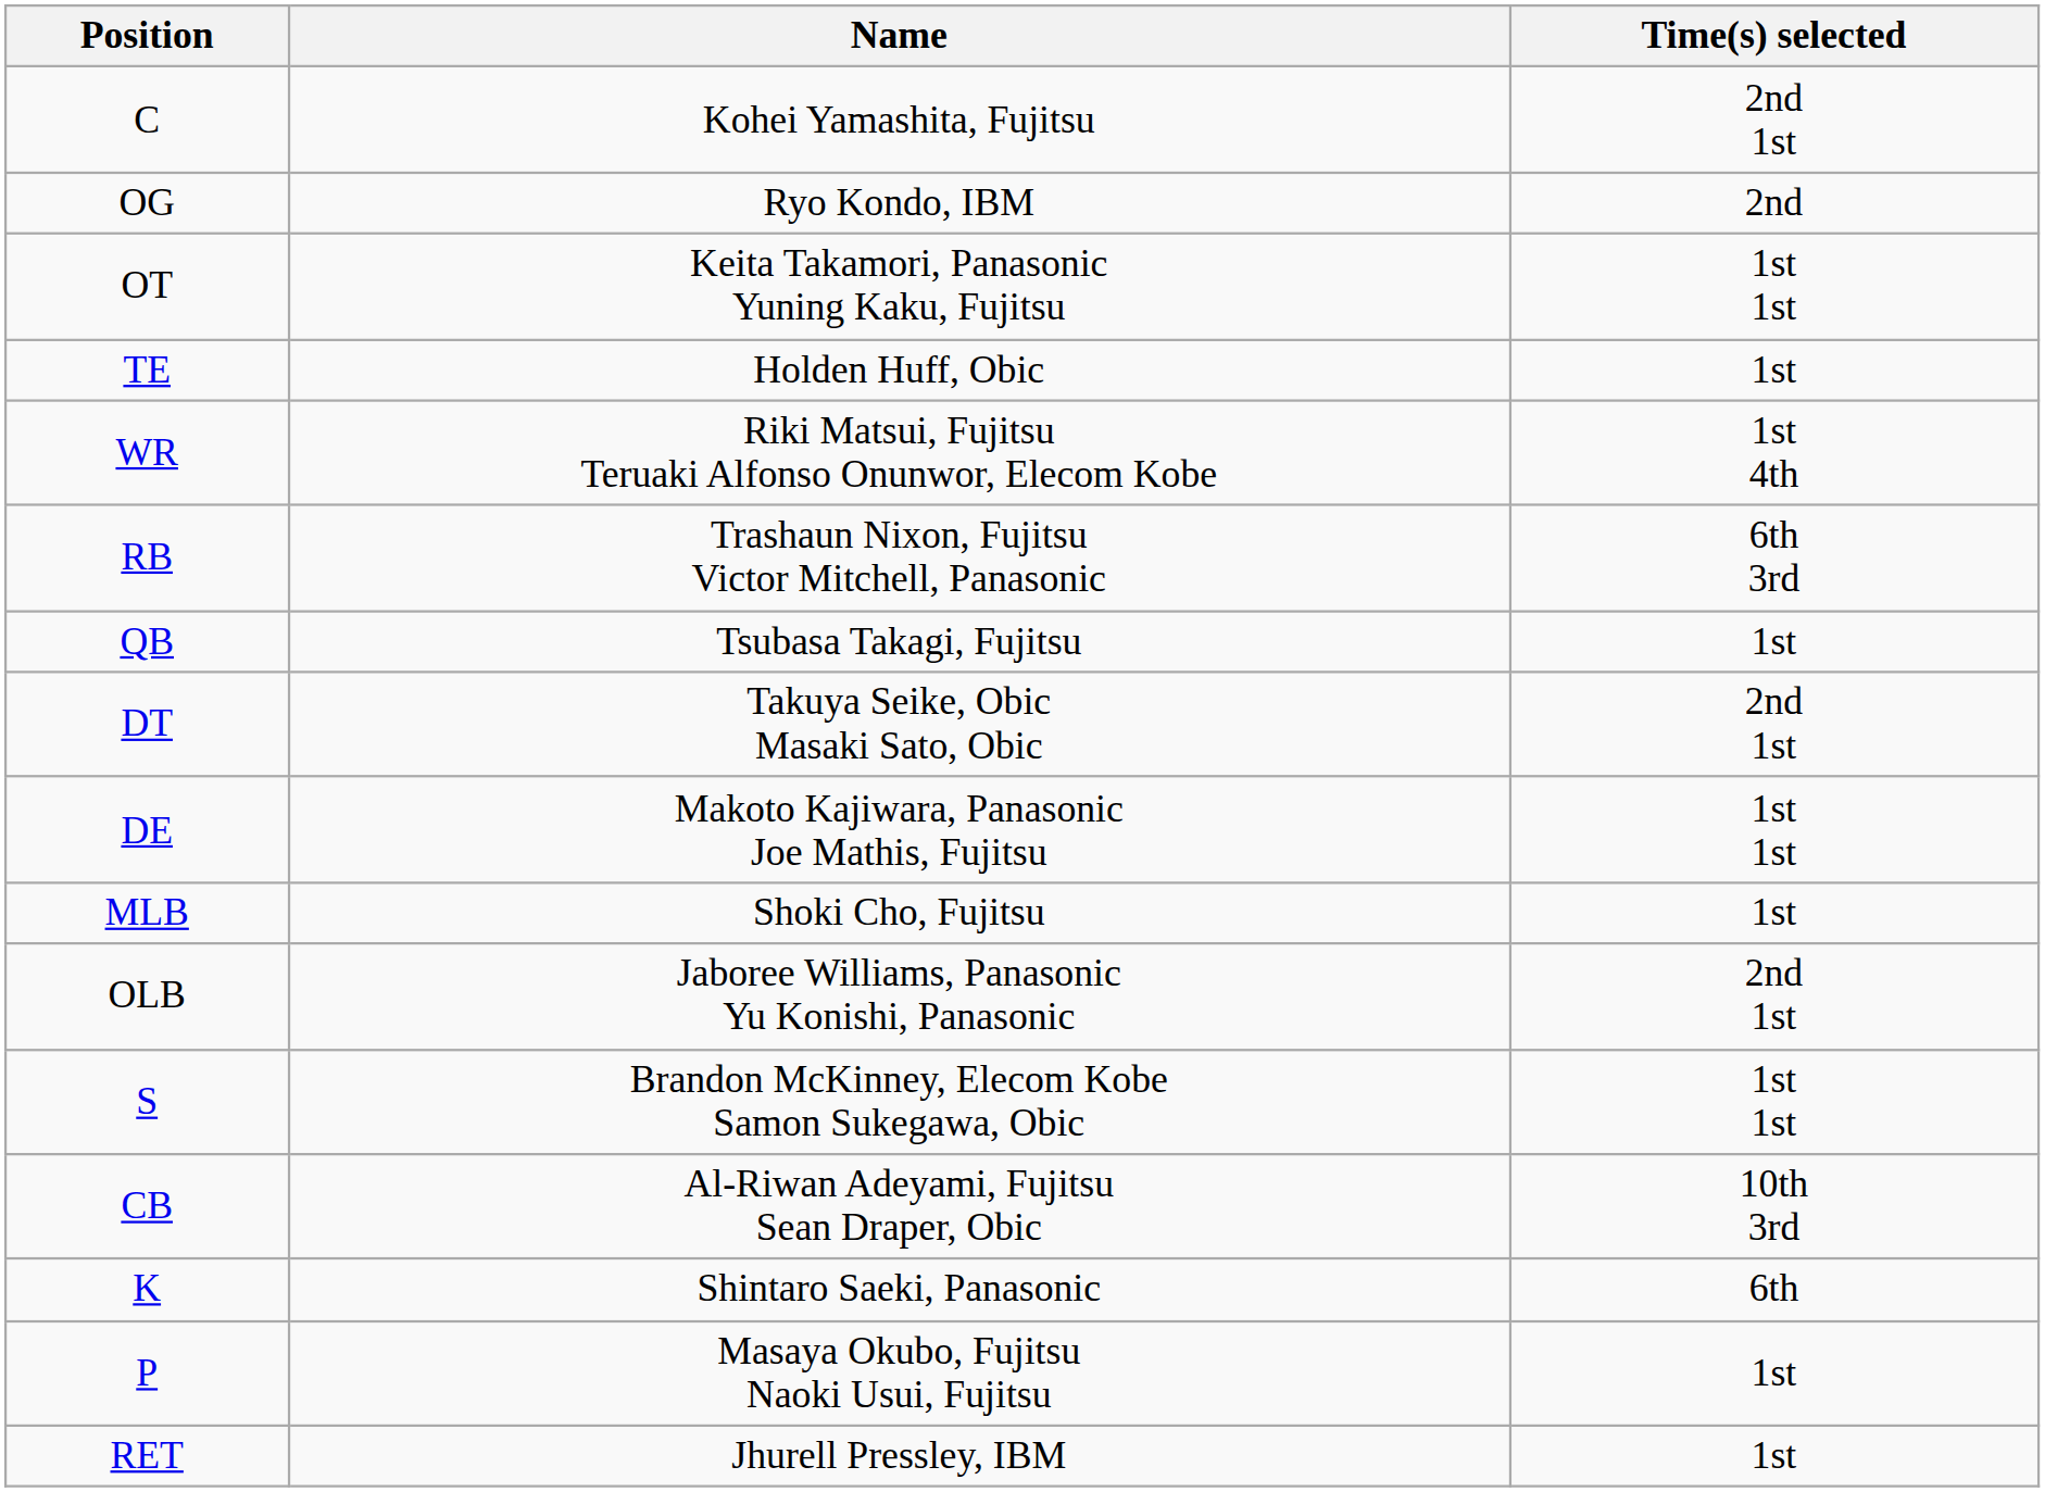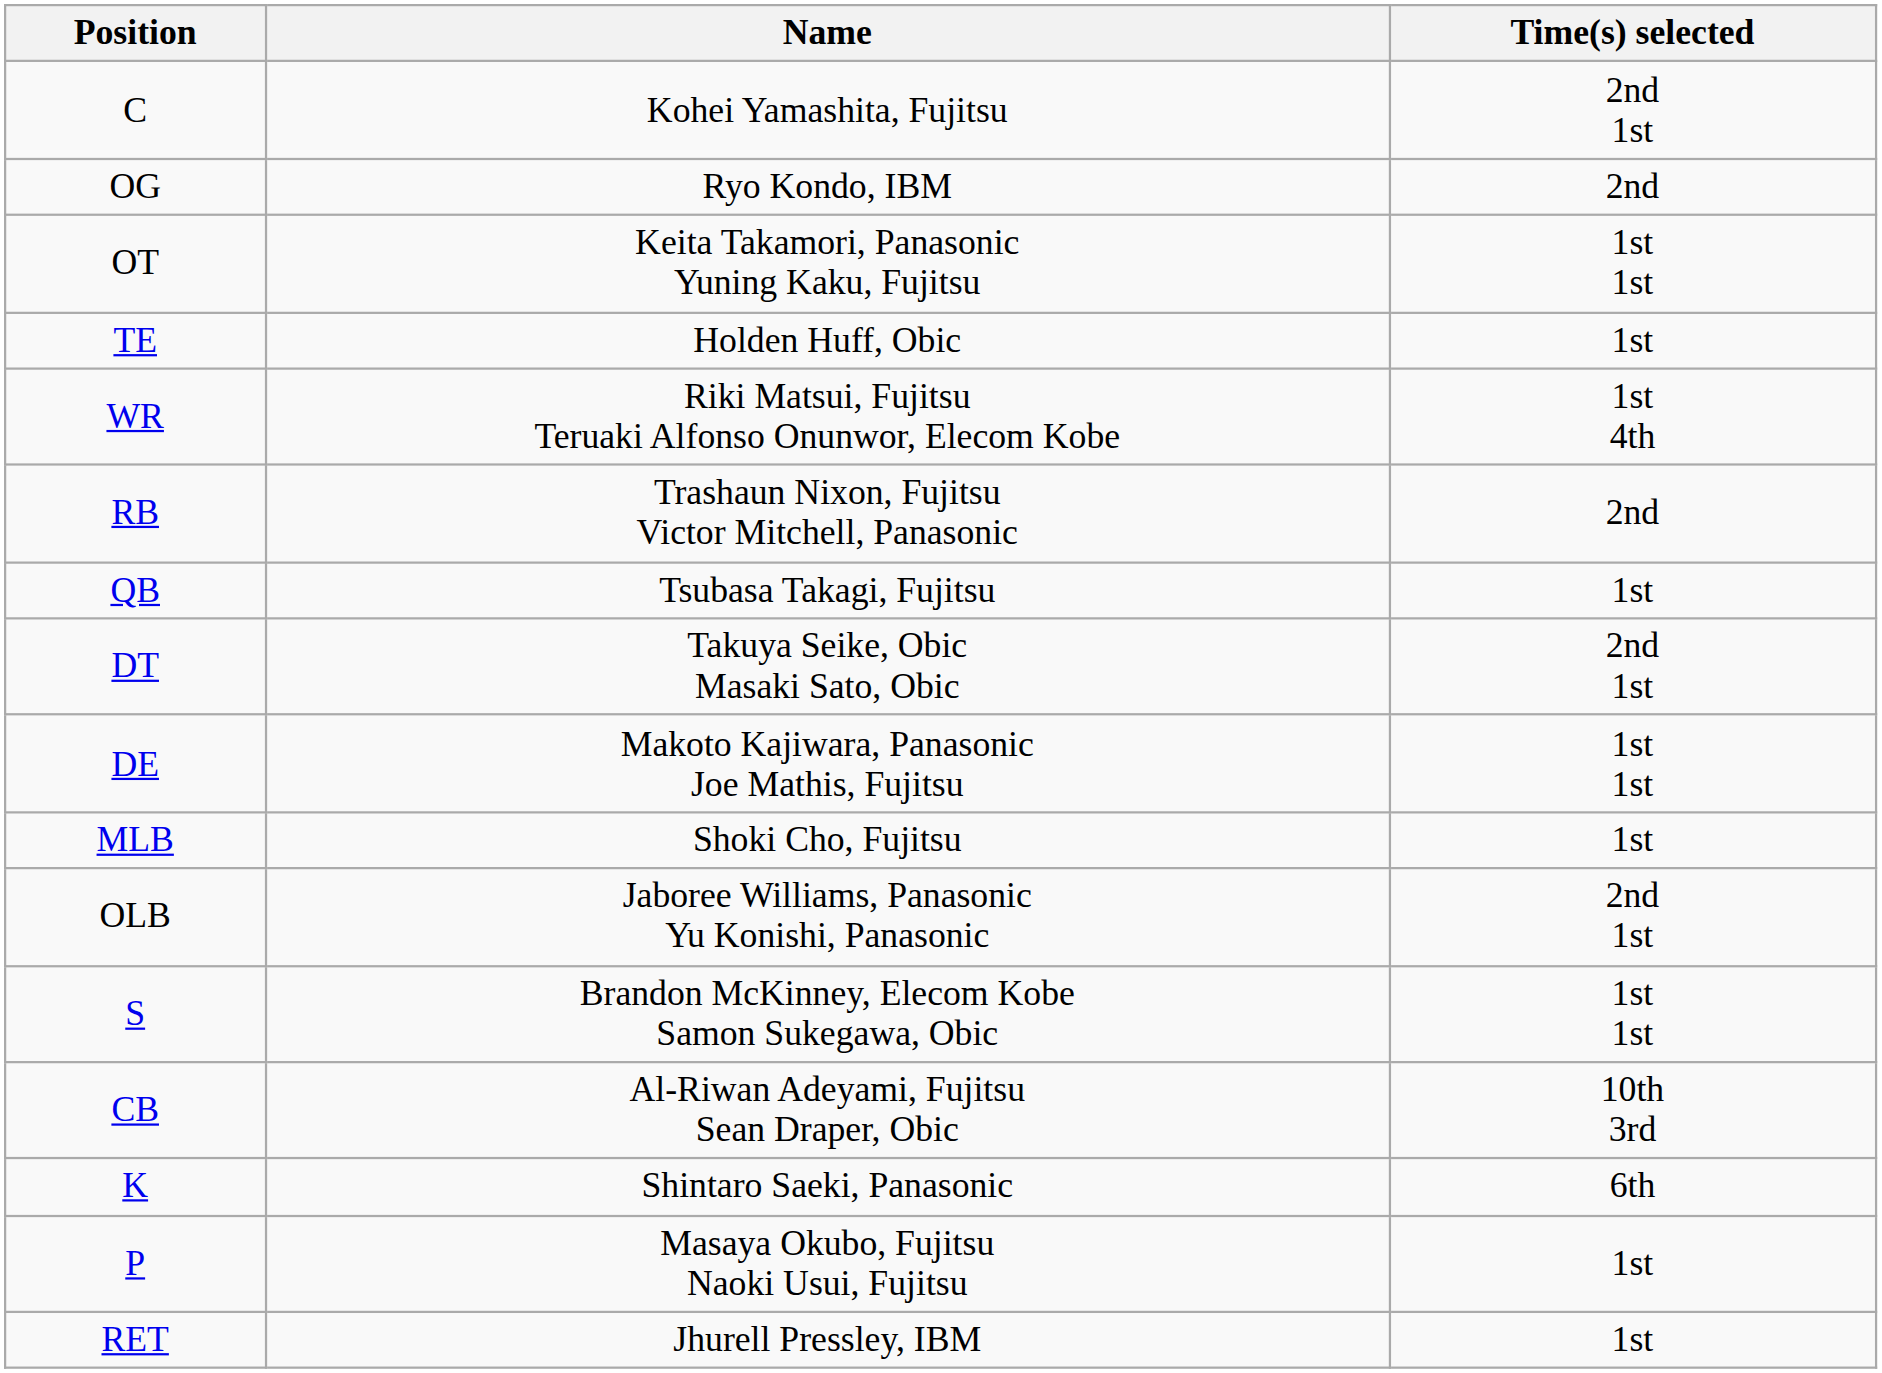RB | Time(s) selected: 6th 3rd -> 2nd
